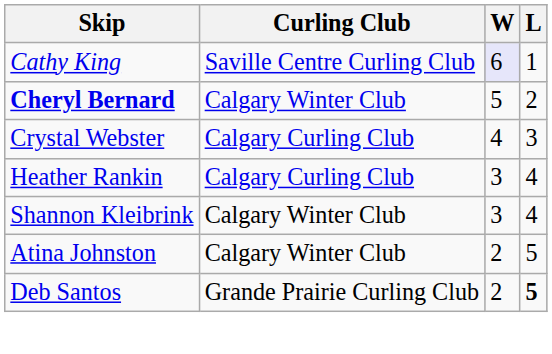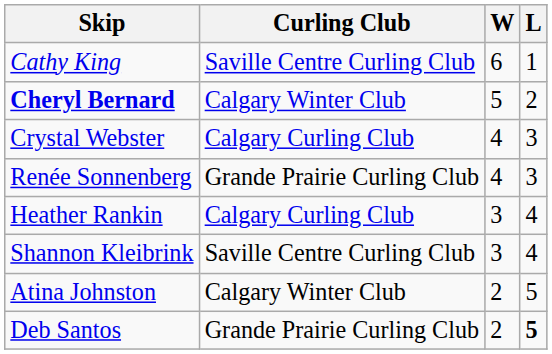Cathy King | W: lavender background -> no background
+ row: Renée Sonnenberg | Grande Prairie Curling Club | 4 | 3
Shannon Kleibrink | Curling Club: Calgary Winter Club -> Saville Centre Curling Club
